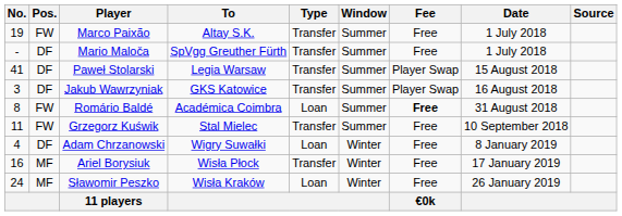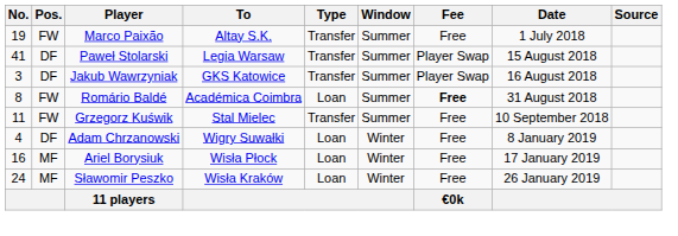- row: - | DF | Mario Maloča | SpVgg Greuther Fürth | Transfer | Summer | Free | 1 July 2018
Ariel Borysiuk | Type: Transfer -> Loan
